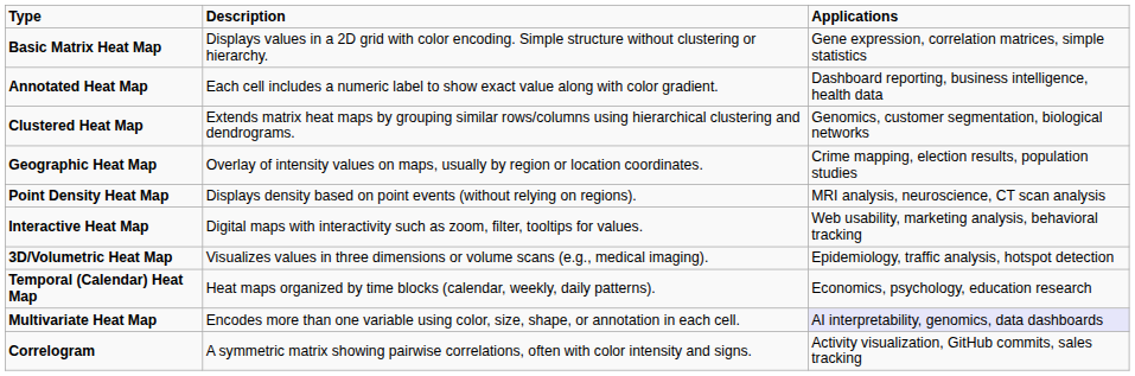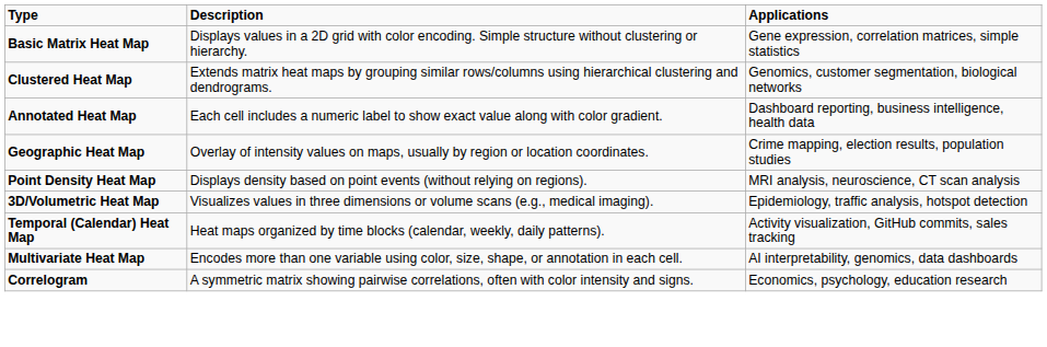rows swapped: Clustered Heat Map <-> Annotated Heat Map
- row: Interactive Heat Map | Digital maps with interactivity such as zoom, filter, tooltips for values. | Web usability, marketing analysis, behavioral tracking
Temporal (Calendar) Heat Map | Applications: Economics, psychology, education research -> Activity visualization, GitHub commits, sales tracking
Multivariate Heat Map | Applications: lavender background -> no background
Correlogram | Applications: Activity visualization, GitHub commits, sales tracking -> Economics, psychology, education research
